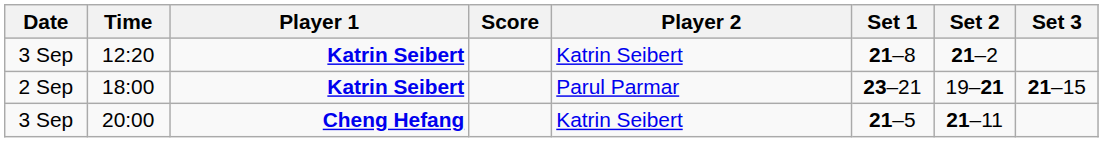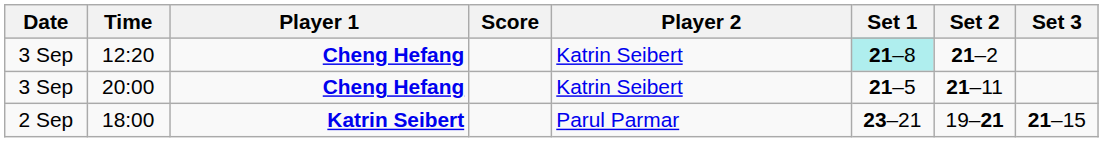12:20 | Player 1: Katrin Seibert -> Cheng Hefang
12:20 | Set 1: no background -> paleturquoise background
rows swapped: 18:00 <-> 20:00
